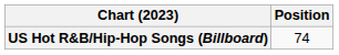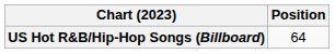US Hot R&B/Hip-Hop Songs (Billboard) | Position: 74 -> 64
